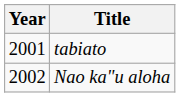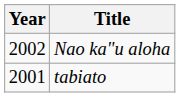rows swapped: tabiato <-> Nao ka"u aloha
